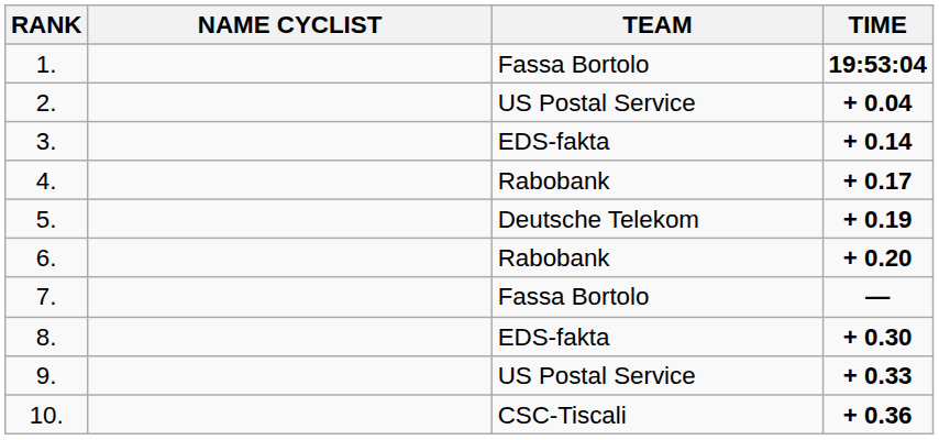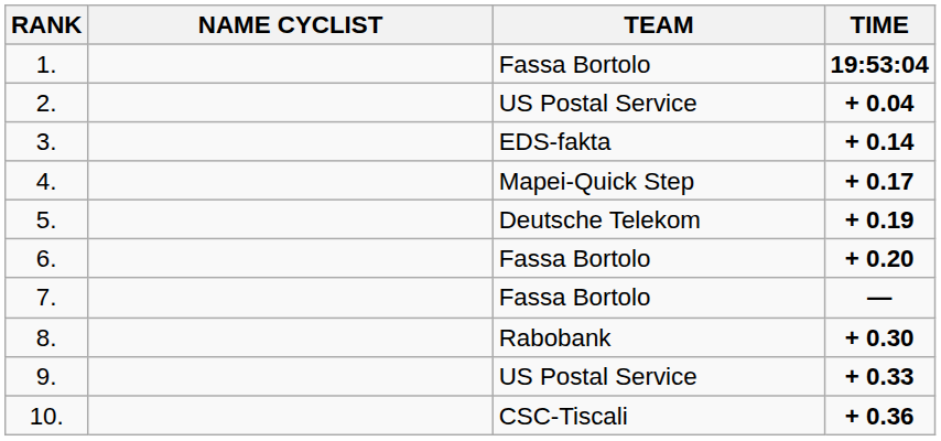4. | TEAM: Rabobank -> Mapei-Quick Step
6. | TEAM: Rabobank -> Fassa Bortolo
8. | TEAM: EDS-fakta -> Rabobank
